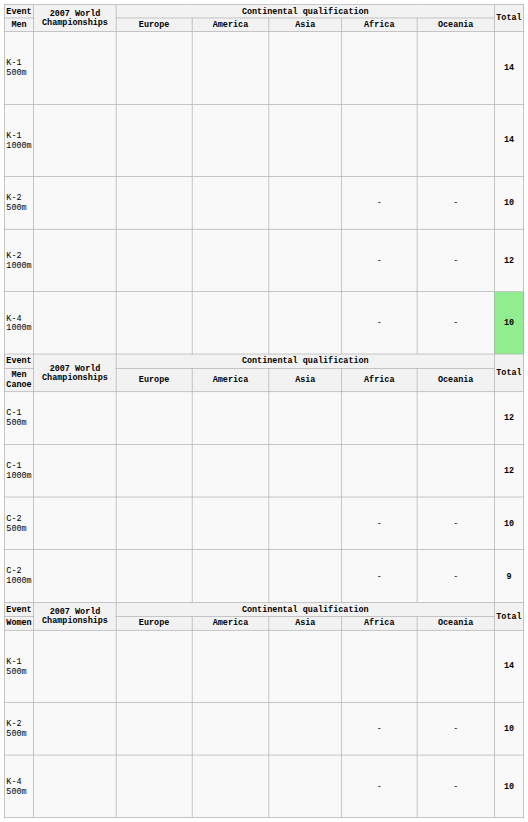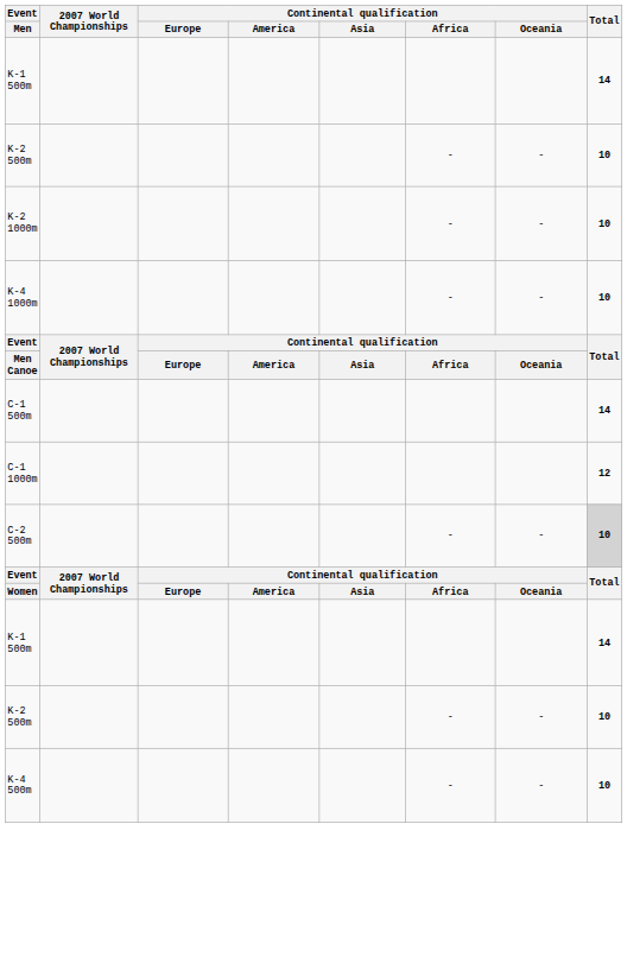- row: K-1 1000m | 14
K-2 1000m | Total: 12 -> 10
K-4 1000m | Total: lightgreen background -> no background
C-1 500m | Total: 12 -> 14
C-2 500m | Total: no background -> lightgrey background
- row: C-2 1000m | - | - | 9
